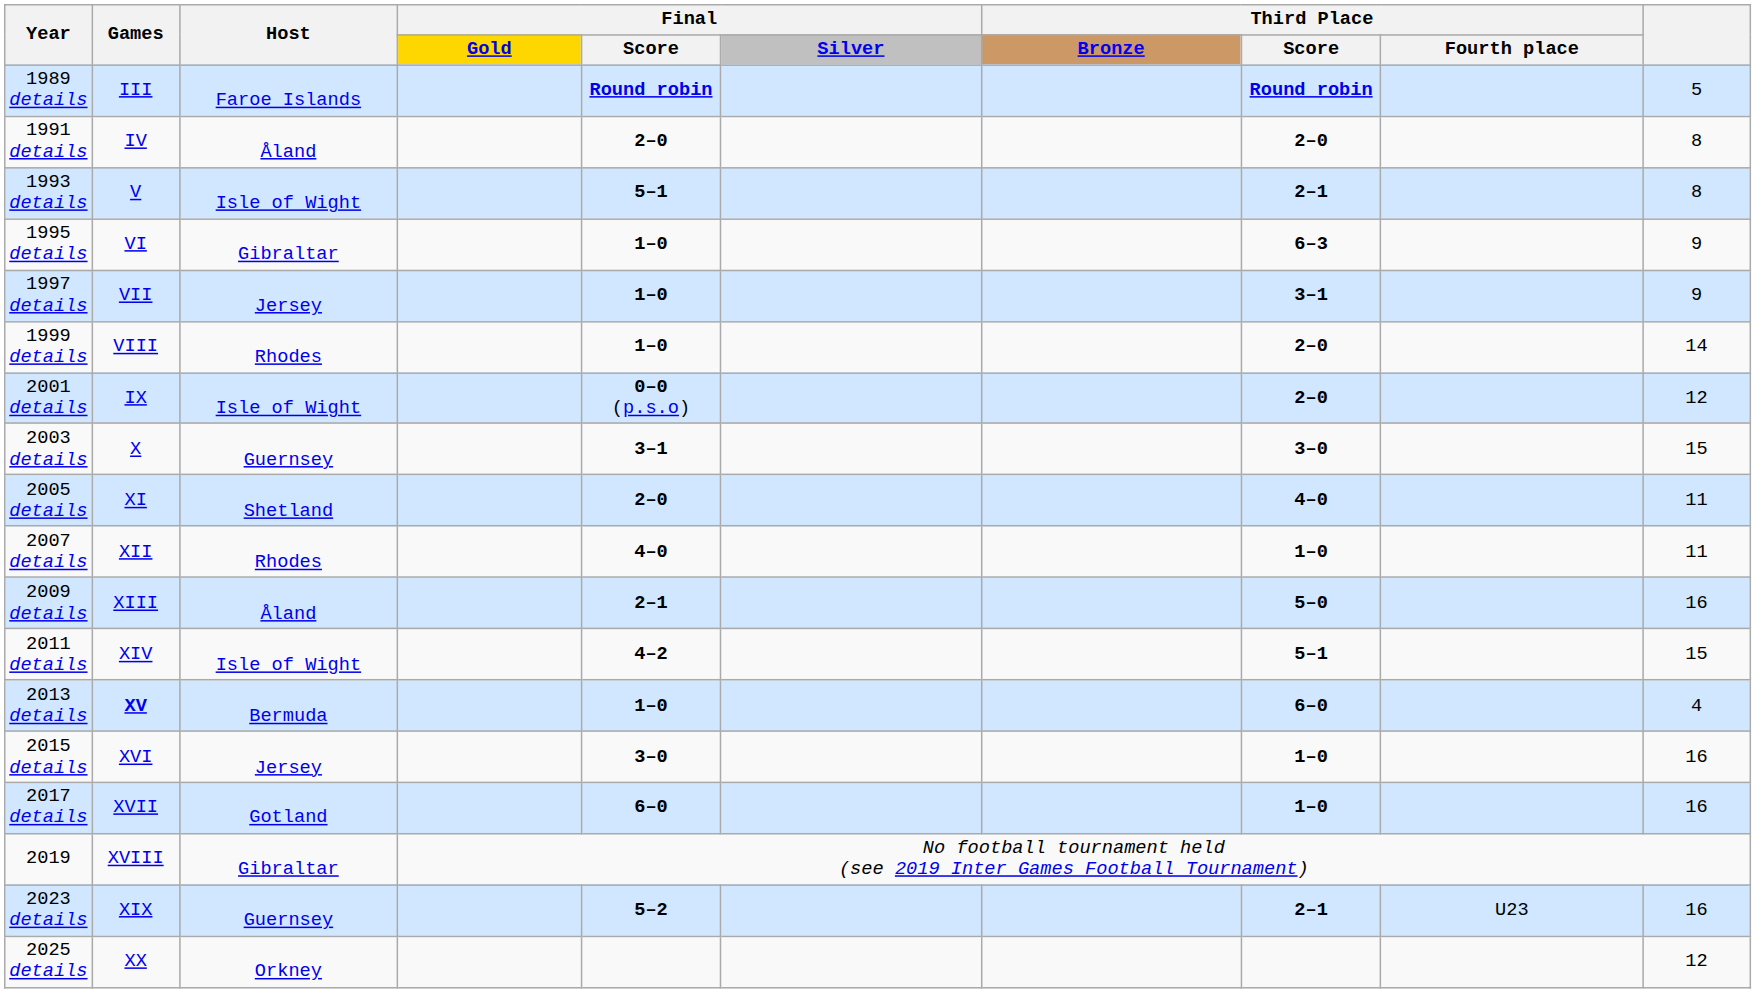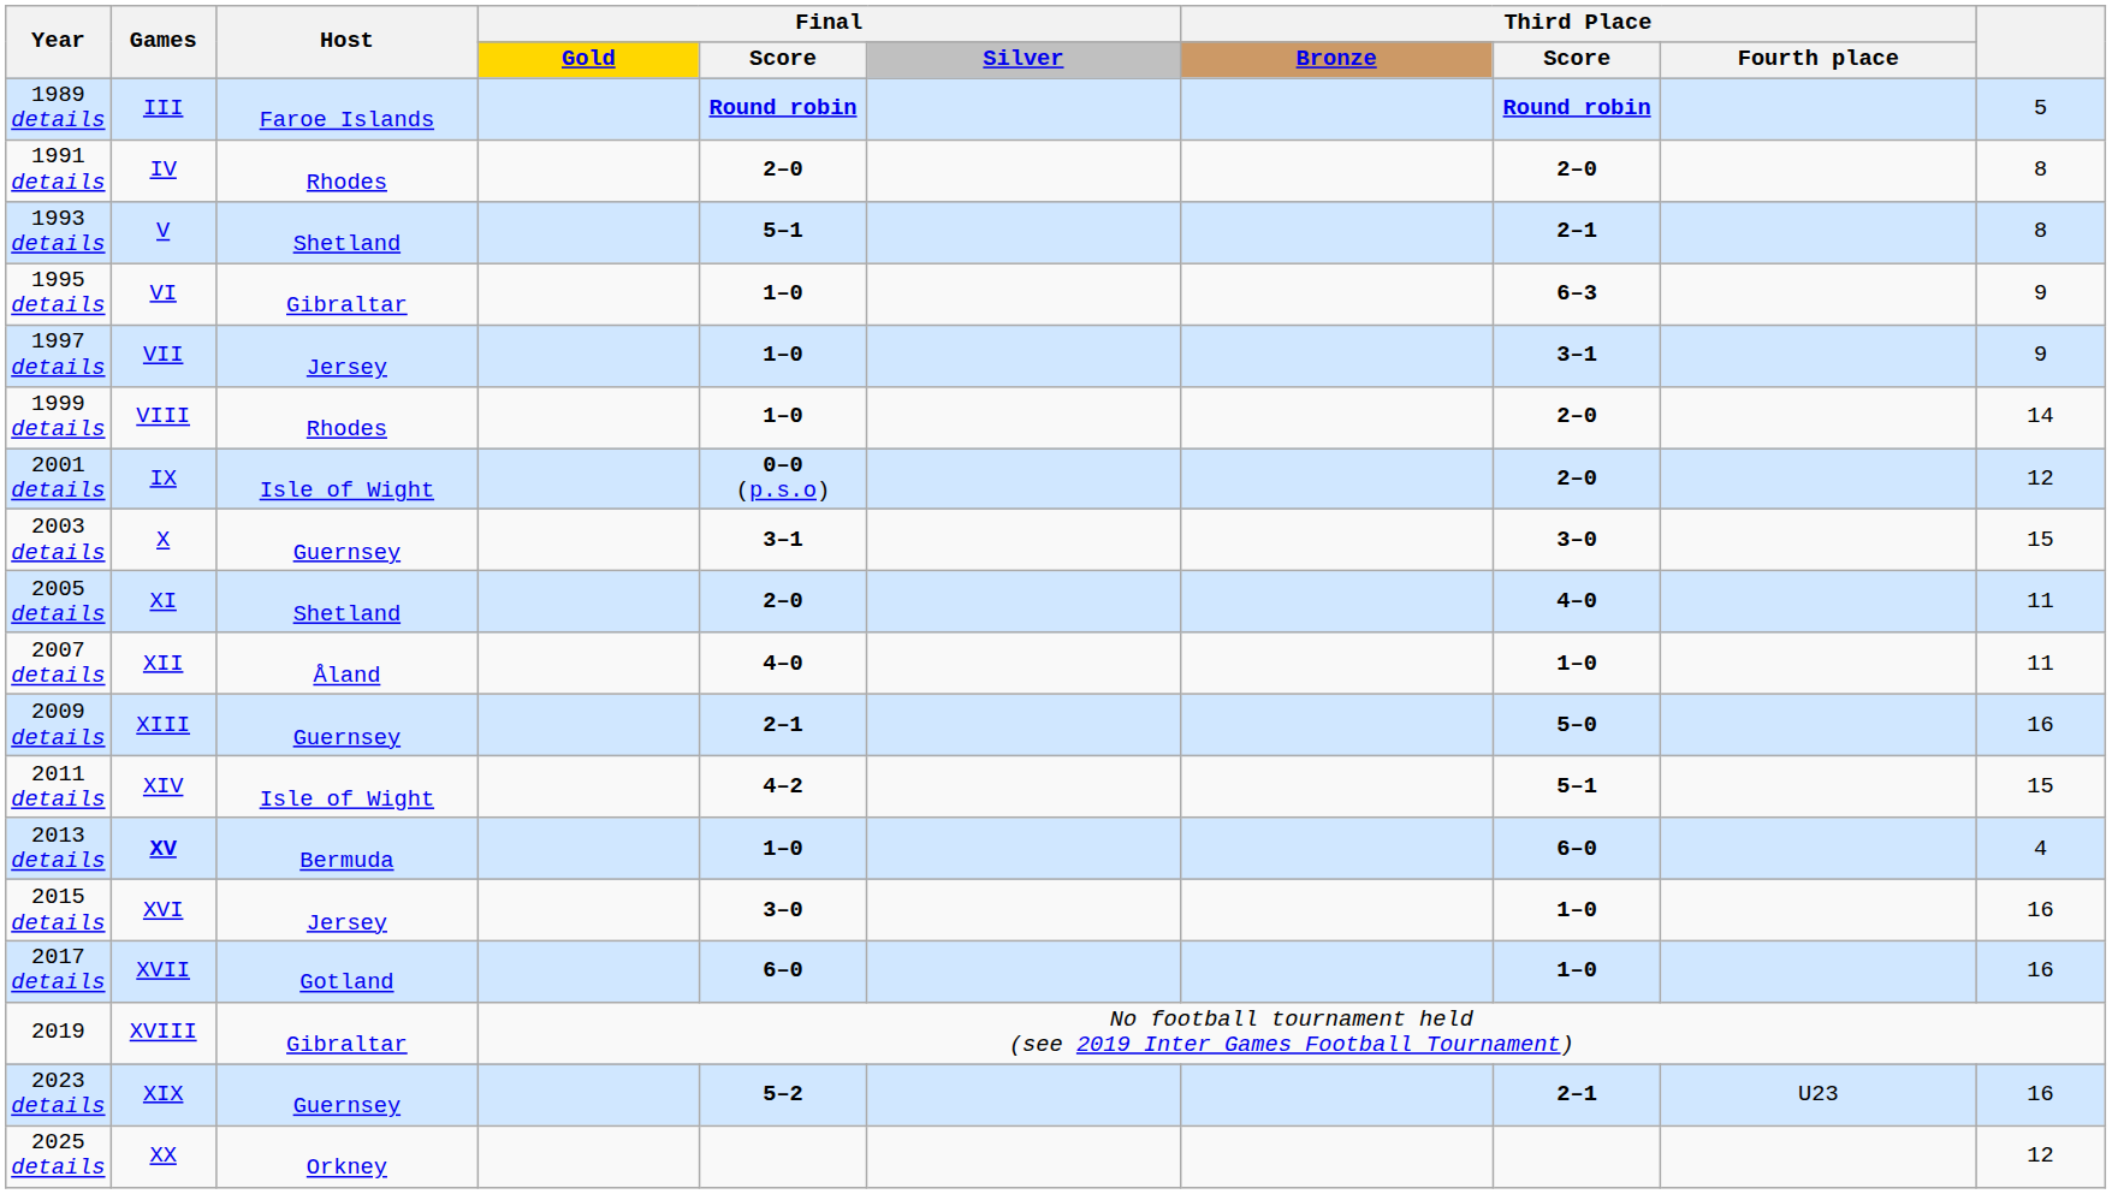1991 details | Host: Åland -> Rhodes
1993 details | Host: Isle of Wight -> Shetland
2007 details | Host: Rhodes -> Åland
2009 details | Host: Åland -> Guernsey
